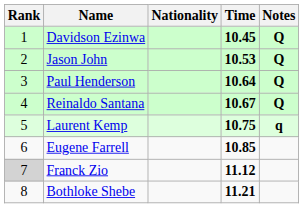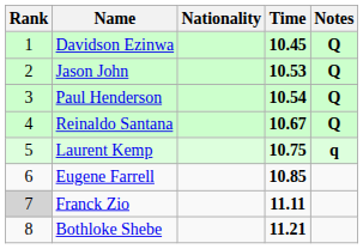Paul Henderson | Time: 10.64 -> 10.54
Franck Zio | Time: 11.12 -> 11.11
